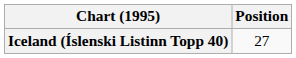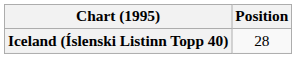Iceland (Íslenski Listinn Topp 40) | Position: 27 -> 28
